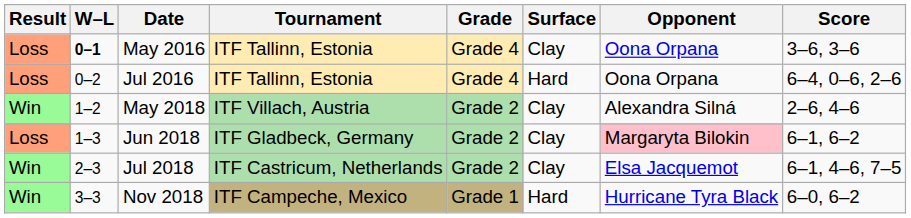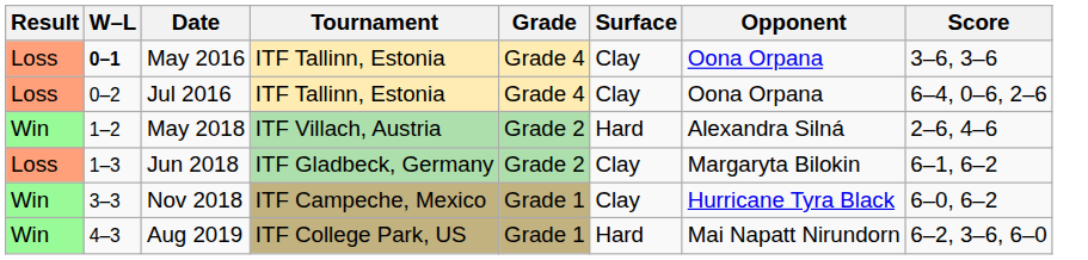Jul 2016 | Surface: Hard -> Clay
May 2018 | Surface: Clay -> Hard
Jun 2018 | Opponent: pink background -> no background
- row: Win | 2–3 | Jul 2018 | ITF Castricum, Netherlands | Grade 2 | Clay | Elsa Jacquemot | 6–1, 4–6, 7–5
Nov 2018 | Surface: Hard -> Clay
+ row: Win | 4–3 | Aug 2019 | ITF College Park, US | Grade 1 | Hard | Mai Napatt Nirundorn | 6–2, 3–6, 6–0
